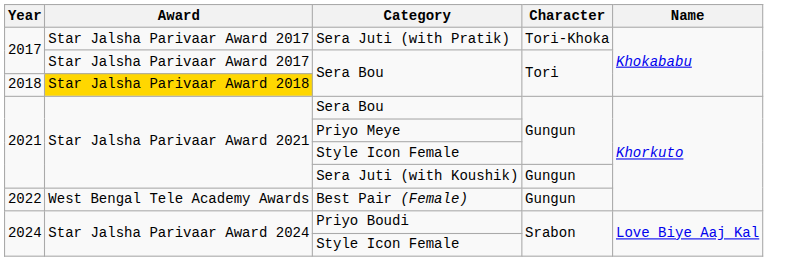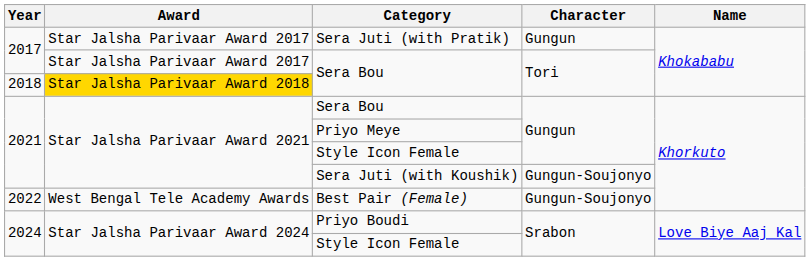Sera Juti (with Pratik) | Character: Tori-Khoka -> Gungun
Sera Juti (with Koushik) | Character: Gungun -> Gungun-Soujonyo
Best Pair (Female) | Character: Gungun -> Gungun-Soujonyo
